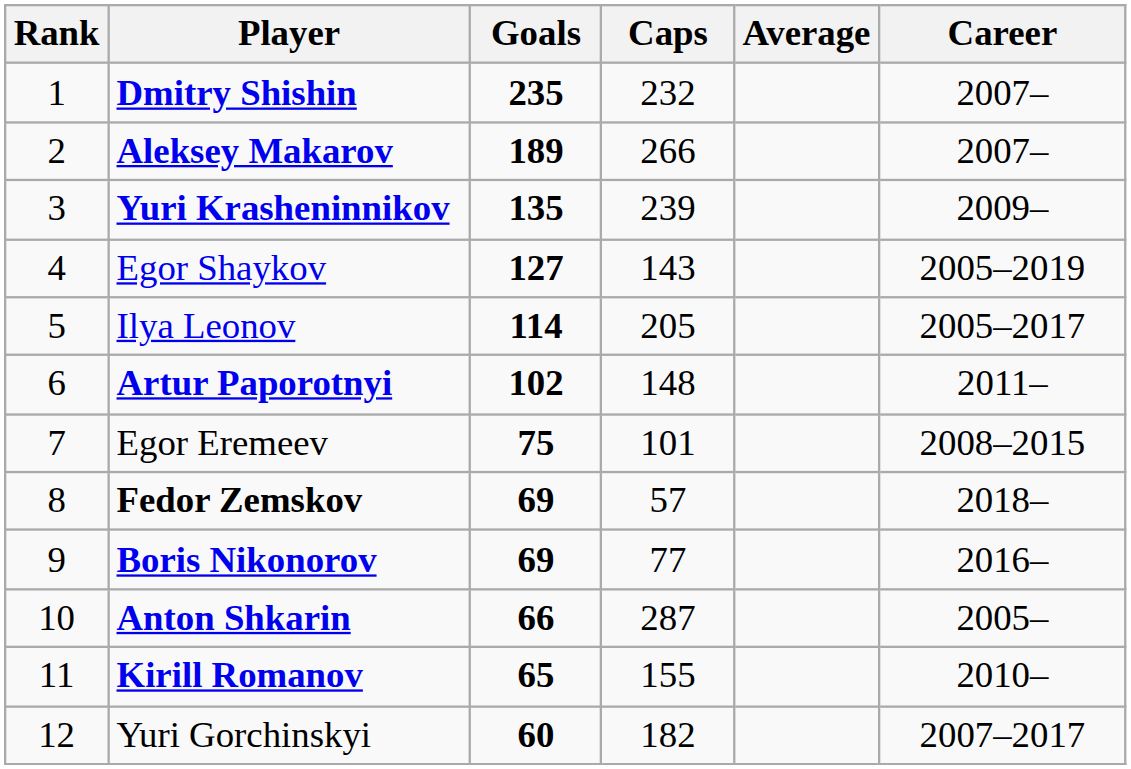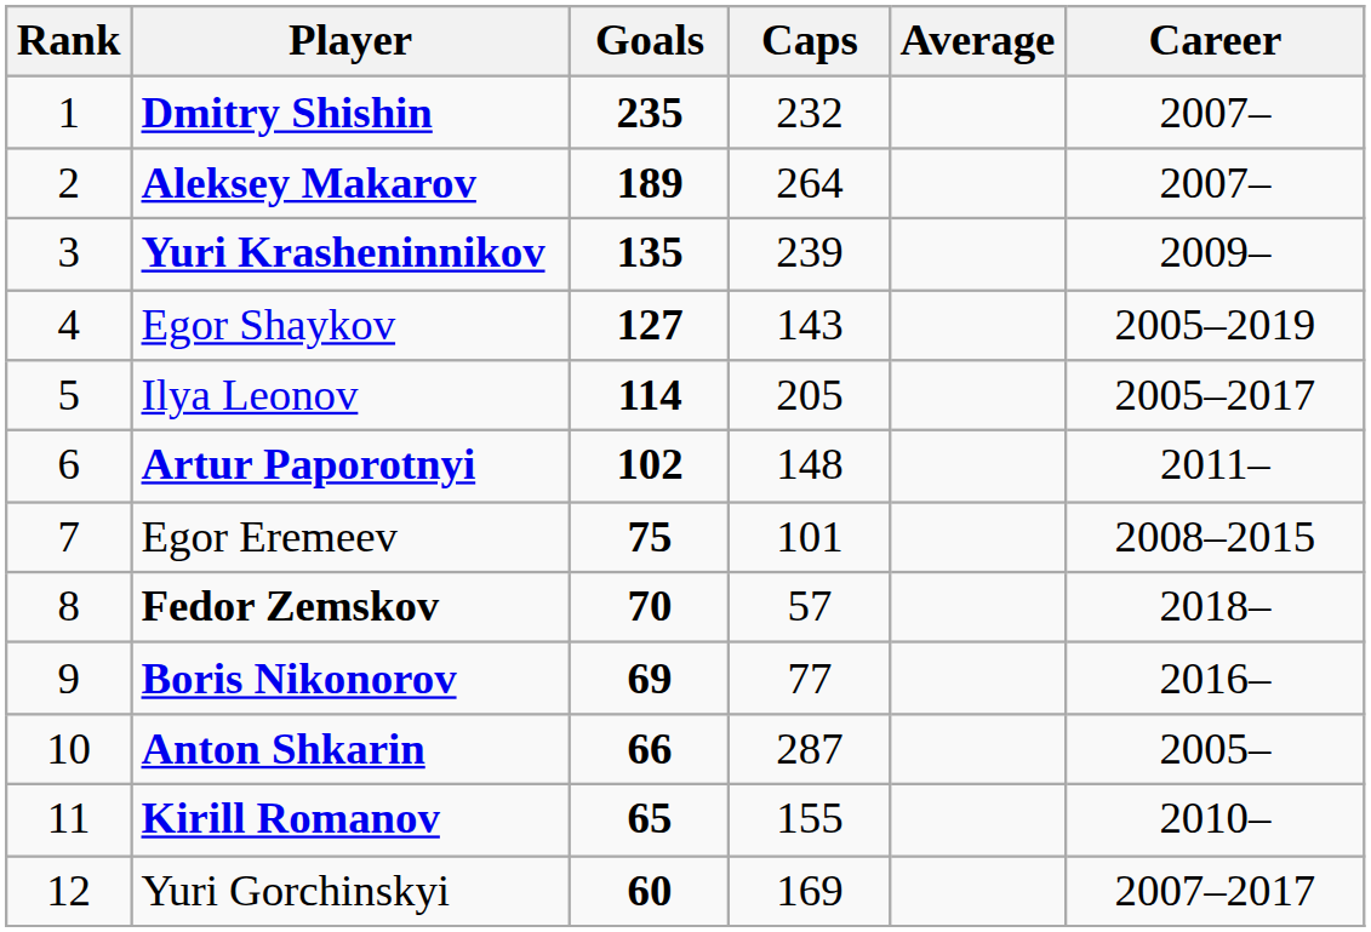Aleksey Makarov | Caps: 266 -> 264
Fedor Zemskov | Goals: 69 -> 70
Yuri Gorchinskyi | Caps: 182 -> 169
